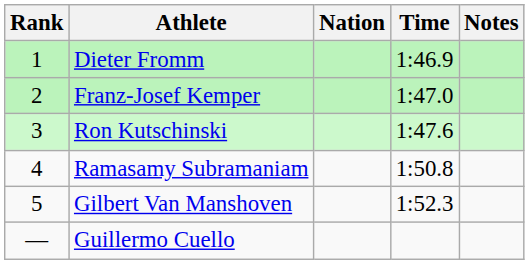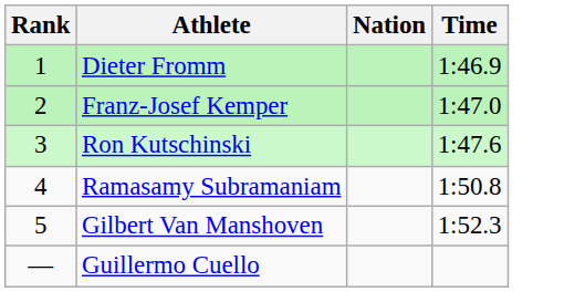- column: Notes
